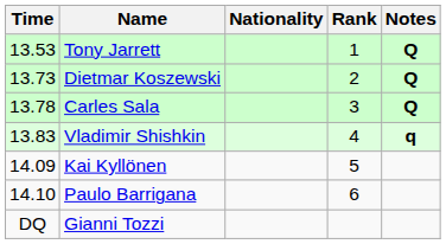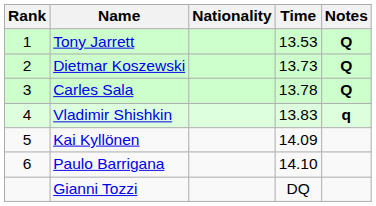columns swapped: Rank <-> Time
